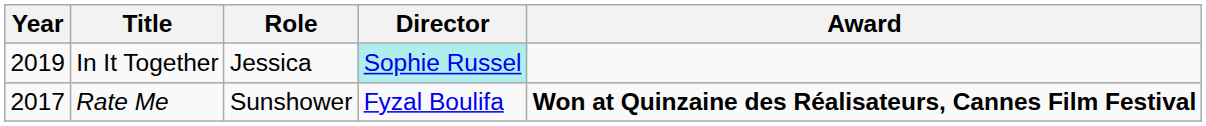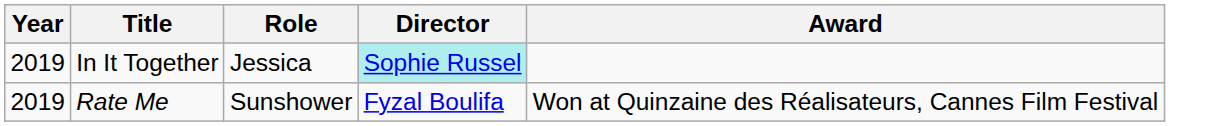Rate Me | Year: 2017 -> 2019
Rate Me | Award: bold -> normal
